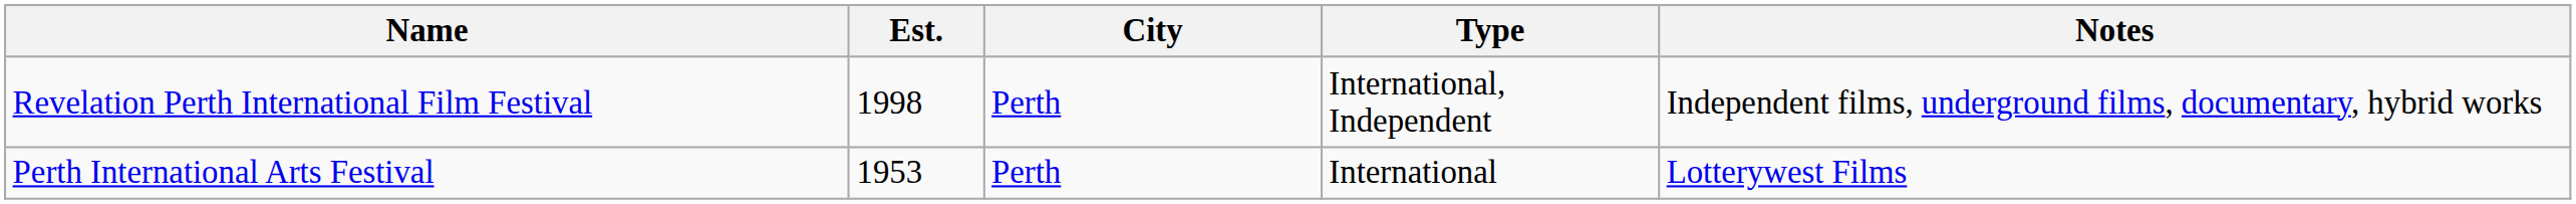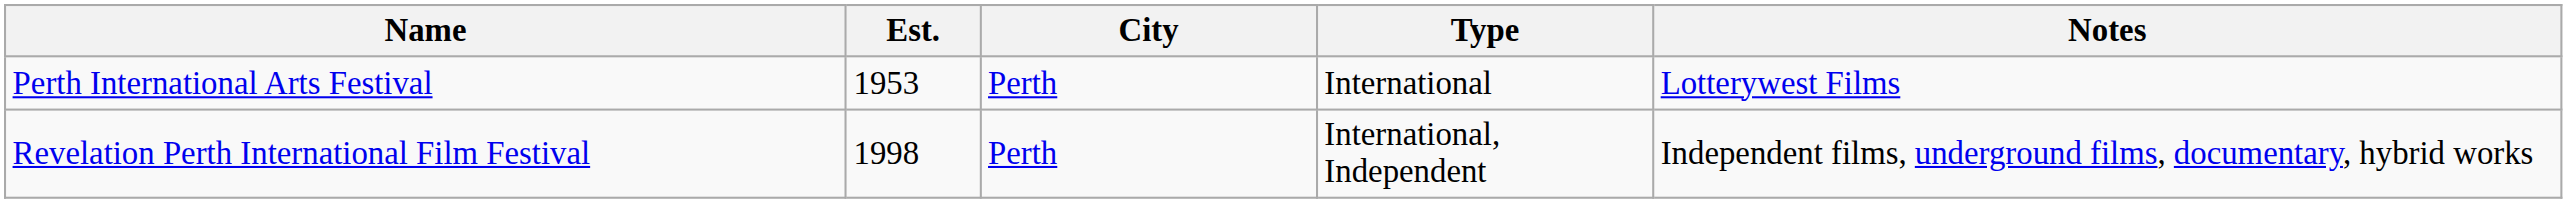rows swapped: Perth International Arts Festival <-> Revelation Perth International Film Festival
